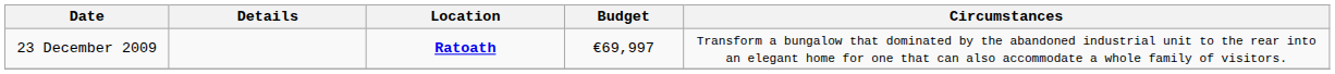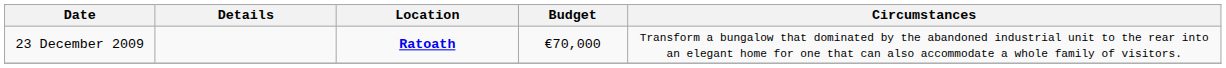23 December 2009 | Budget: €69,997 -> €70,000
